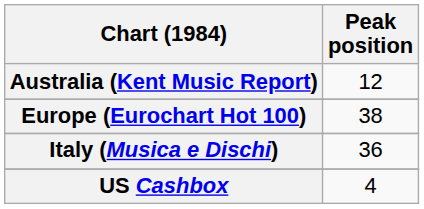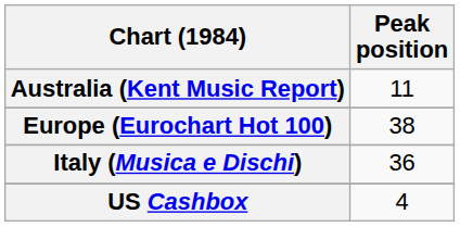Australia (Kent Music Report) | Peak position: 12 -> 11
